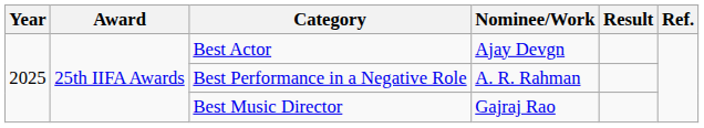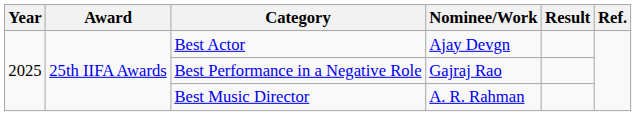Best Performance in a Negative Role | Nominee/Work: A. R. Rahman -> Gajraj Rao
Best Music Director | Nominee/Work: Gajraj Rao -> A. R. Rahman
